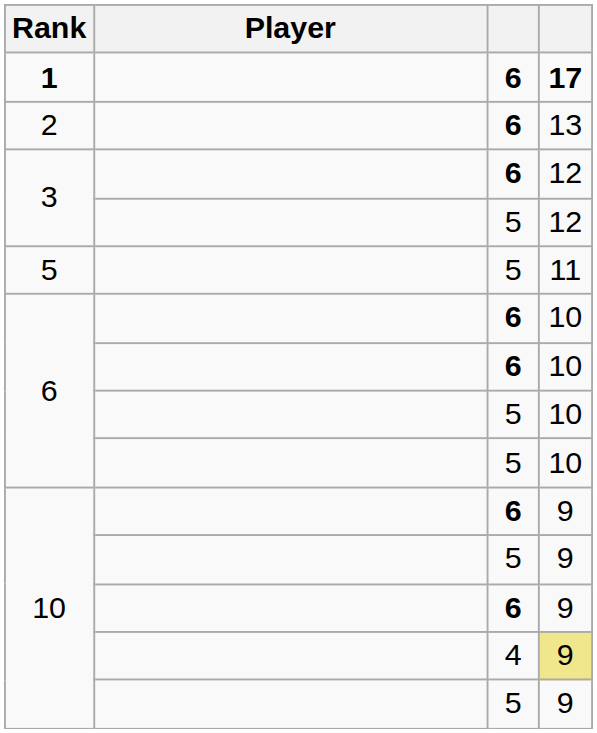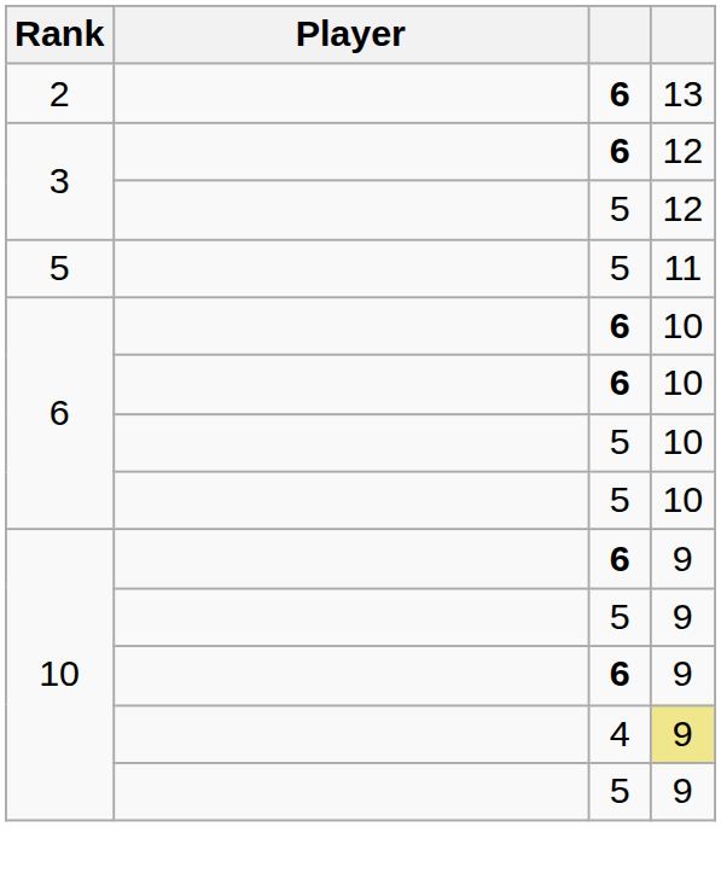- row: 1 | 6 | 17
